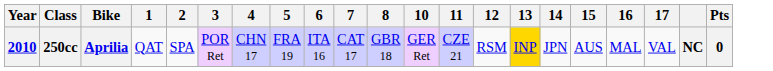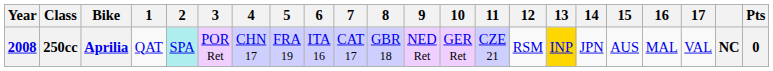+ column: 9 | NED Ret
250cc | Year: 2010 -> 2008
250cc | 2: no background -> paleturquoise background
